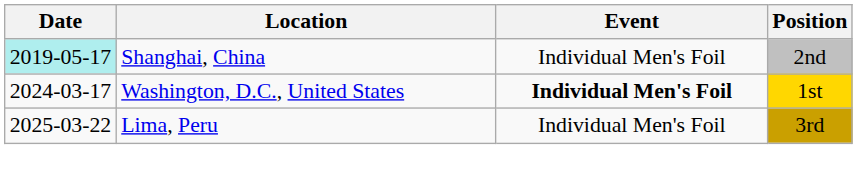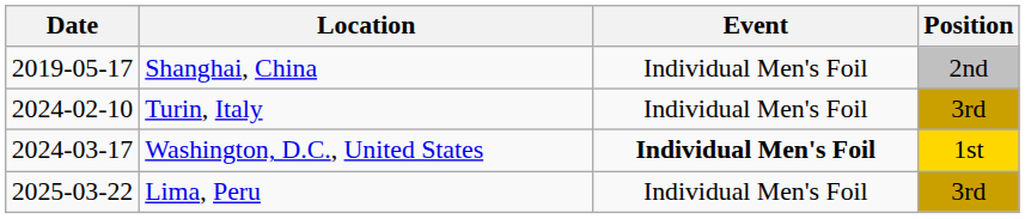Shanghai, China | Date: paleturquoise background -> no background
+ row: 2024-02-10 | Turin, Italy | Individual Men's Foil | 3rd
